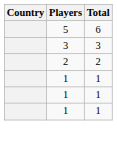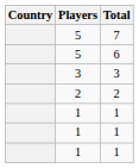+ row: 5 | 7
